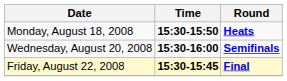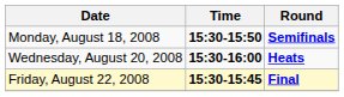Monday, August 18, 2008 | Round: Heats -> Semifinals
Wednesday, August 20, 2008 | Round: Semifinals -> Heats
